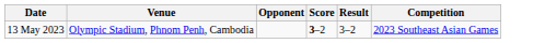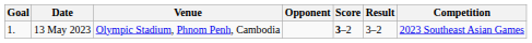+ column: Goal | 1.
